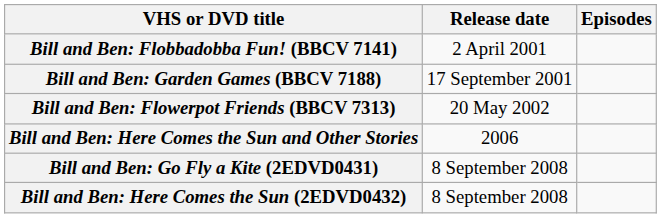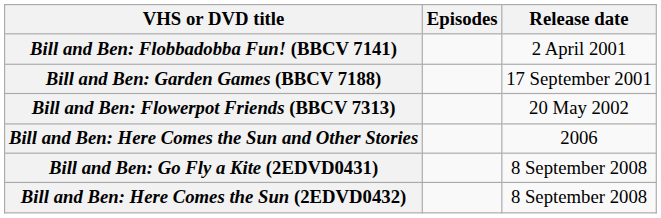columns swapped: Release date <-> Episodes
